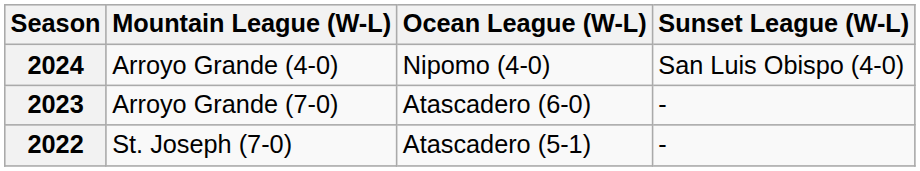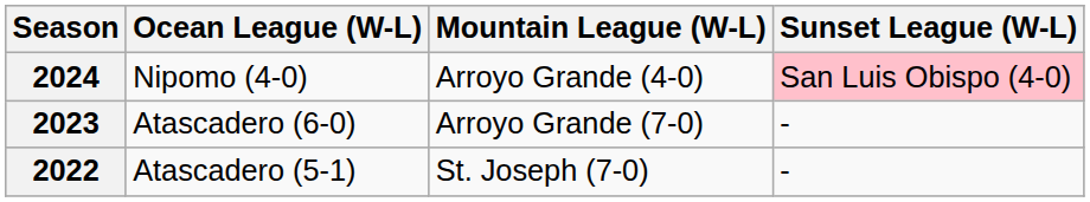columns swapped: Mountain League (W-L) <-> Ocean League (W-L)
2024 | Sunset League (W-L): no background -> pink background
